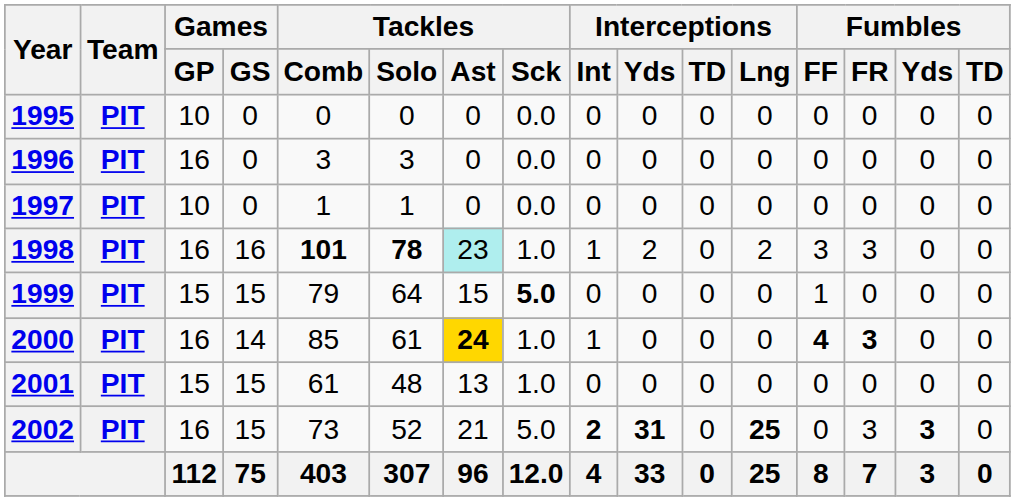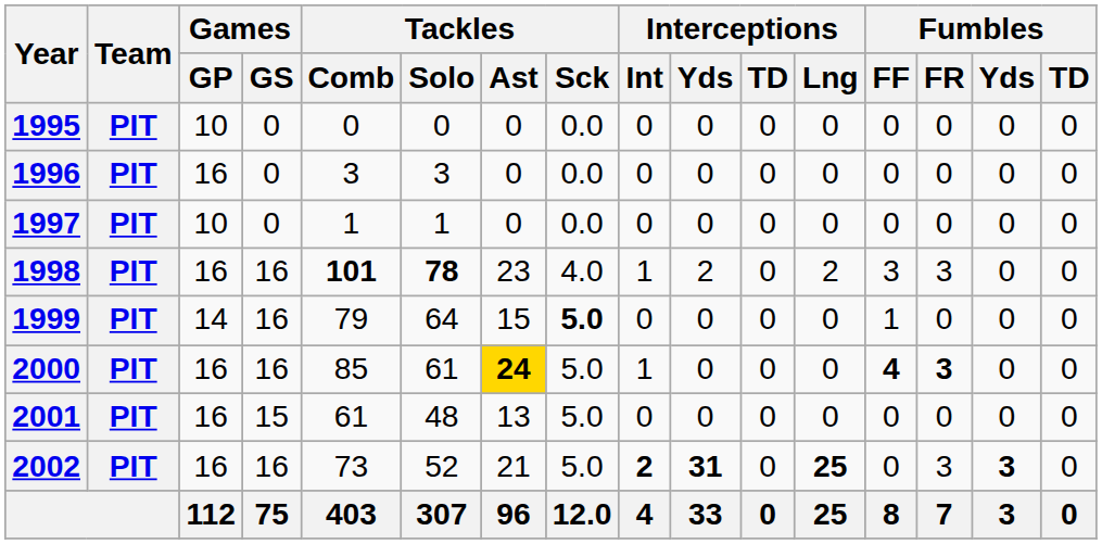1998 | Tackles / Ast: paleturquoise background -> no background
1998 | Tackles / Sck: 1.0 -> 4.0
1999 | Games / GP: 15 -> 14
1999 | Games / GS: 15 -> 16
2000 | Games / GS: 14 -> 16
2000 | Tackles / Sck: 1.0 -> 5.0
2001 | Games / GP: 15 -> 16
2001 | Tackles / Sck: 1.0 -> 5.0
2002 | Games / GS: 15 -> 16
